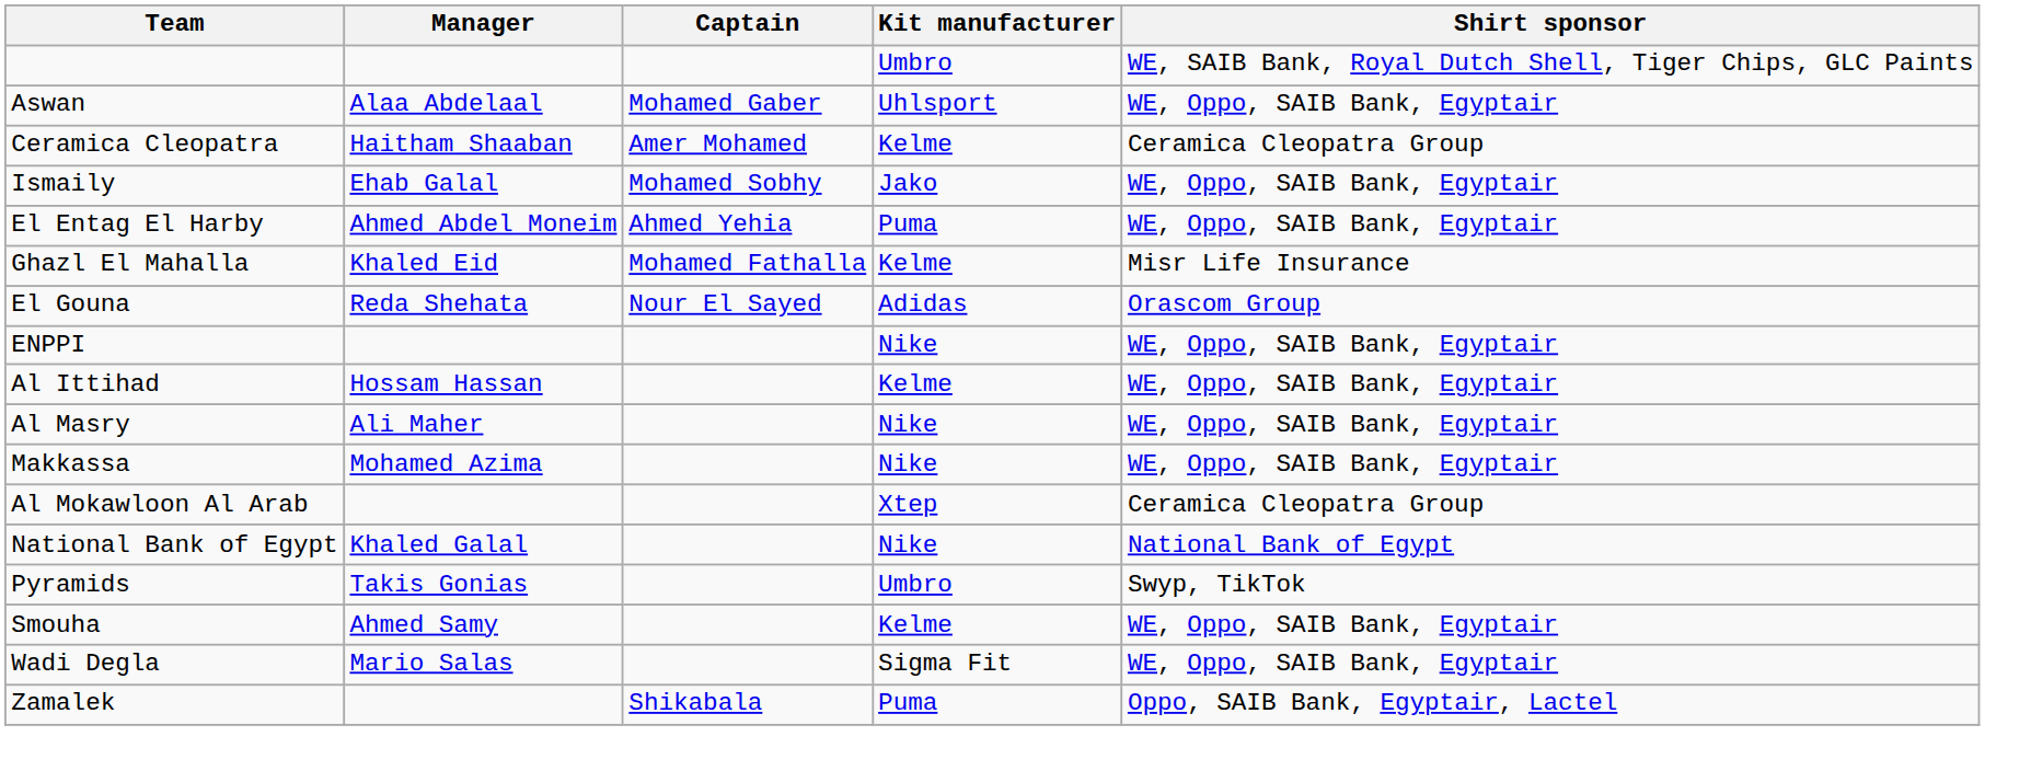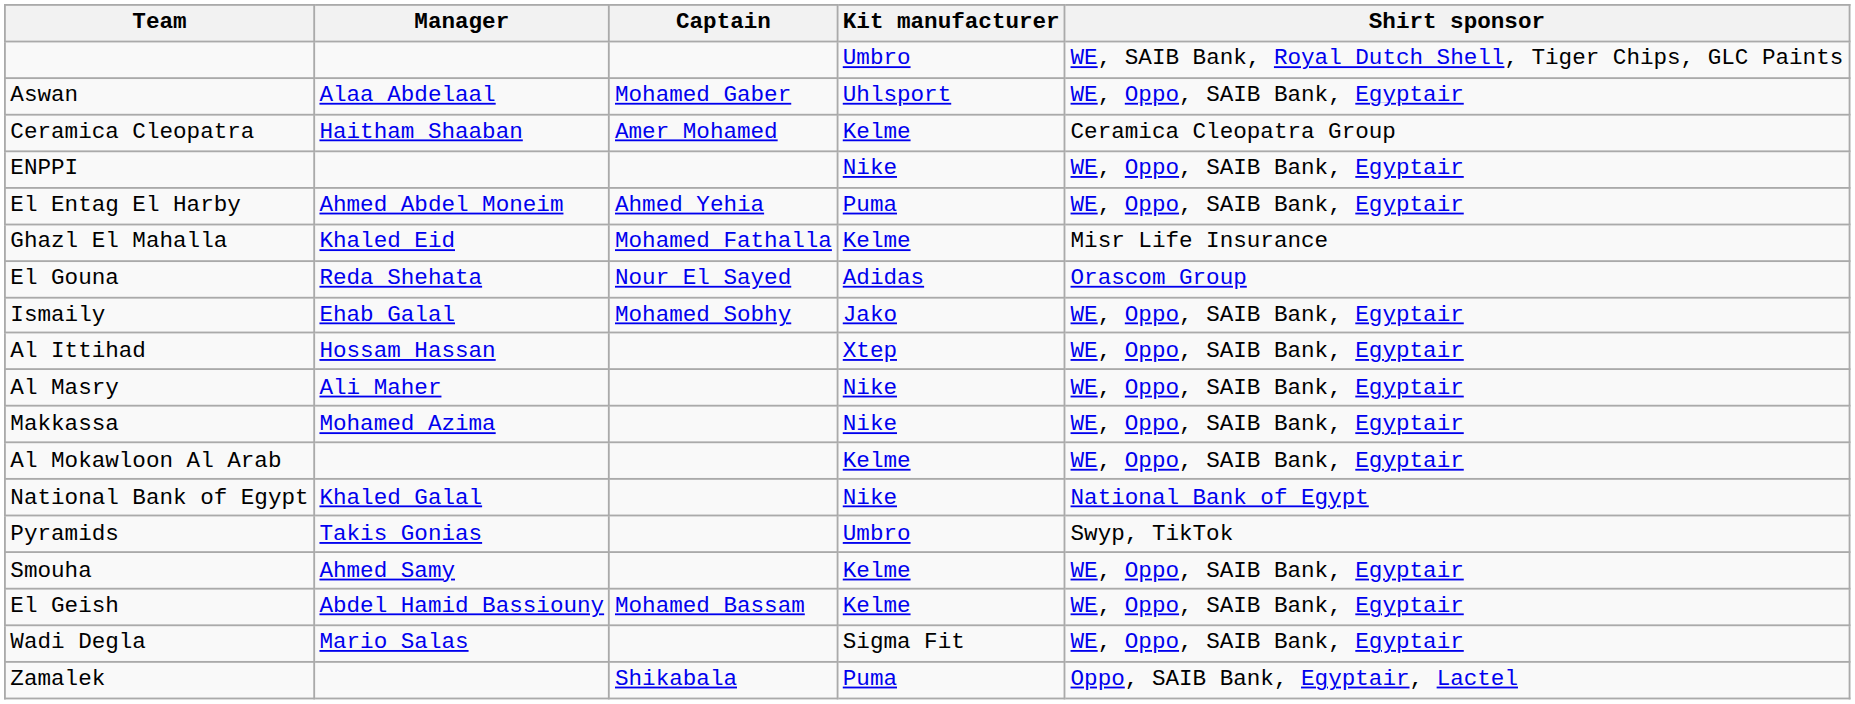rows swapped: ENPPI <-> Ismaily
Al Ittihad | Kit manufacturer: Kelme -> Xtep
Al Mokawloon Al Arab | Kit manufacturer: Xtep -> Kelme
Al Mokawloon Al Arab | Shirt sponsor: Ceramica Cleopatra Group -> WE, Oppo, SAIB Bank, Egyptair
+ row: El Geish | Abdel Hamid Bassiouny | Mohamed Bassam | Kelme | WE, Oppo, SAIB Bank, Egyptair
